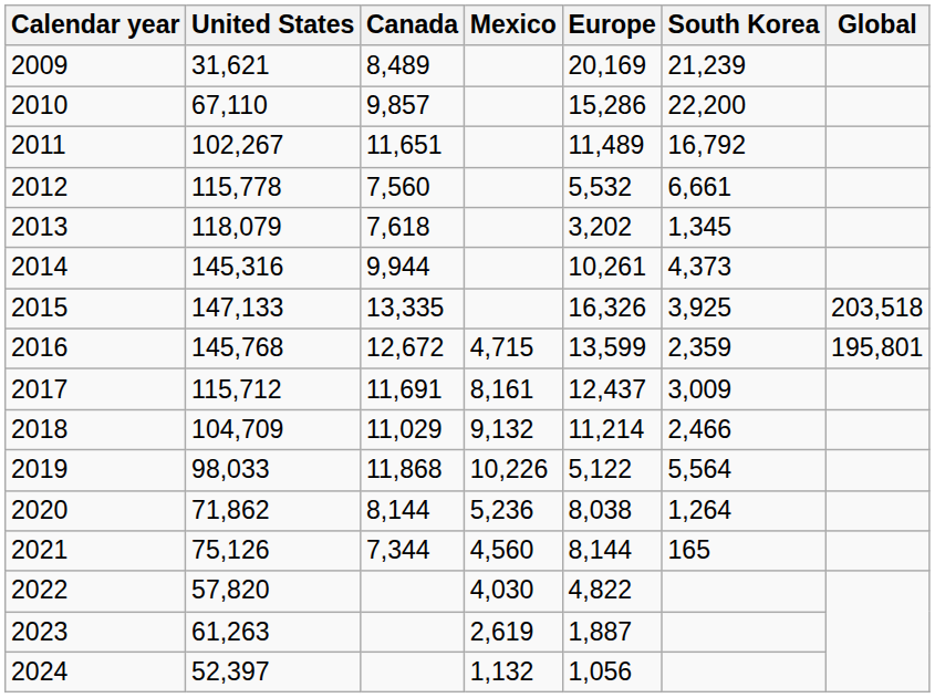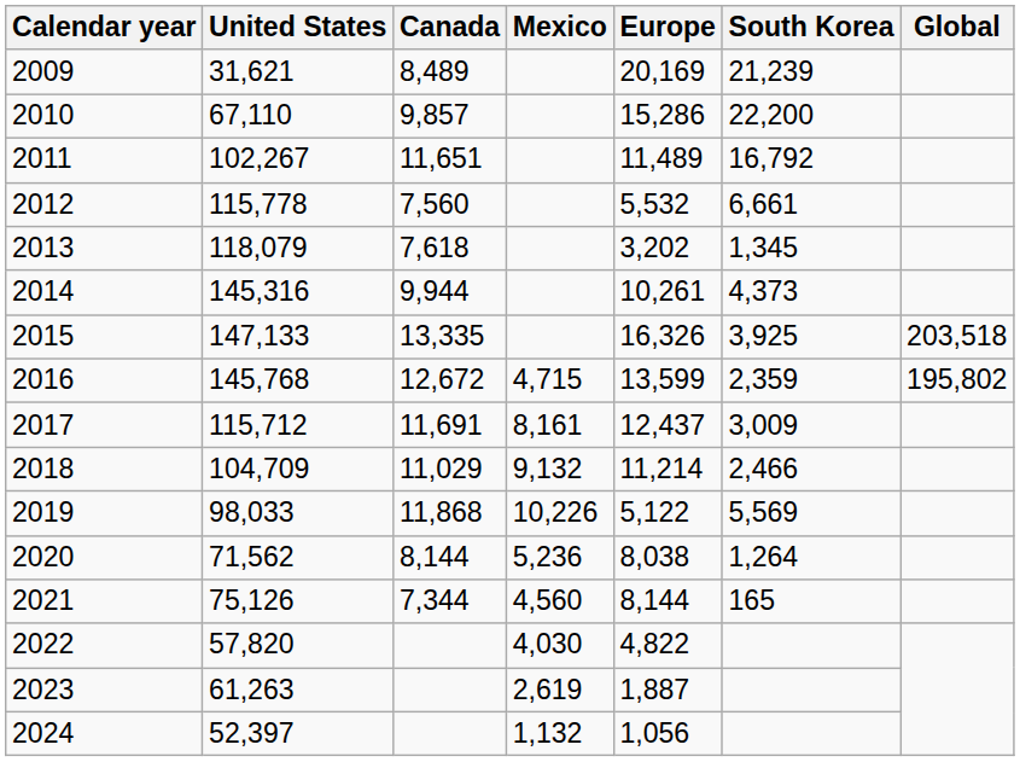2016 | Global: 195,801 -> 195,802
2019 | South Korea: 5,564 -> 5,569
2020 | United States: 71,862 -> 71,562
